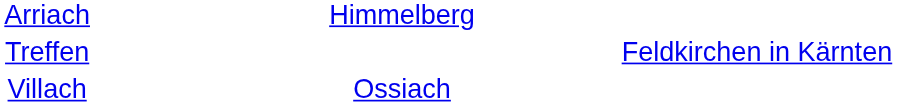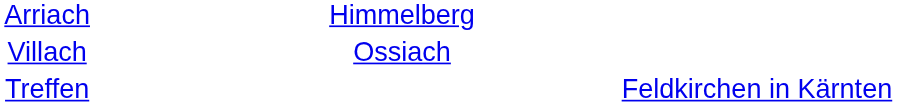rows swapped: Treffen <-> Villach
